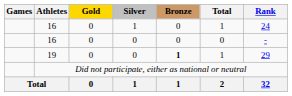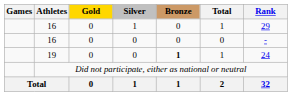16 / 1 | Rank: 24 -> 29
19 | Rank: 29 -> 24
